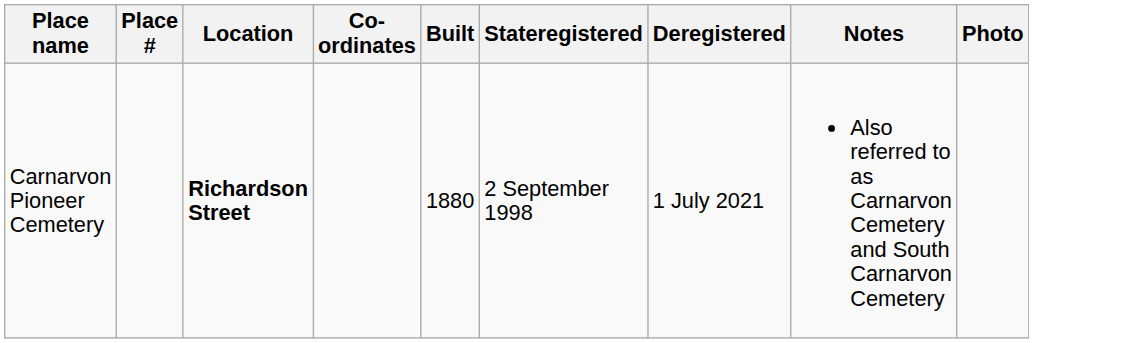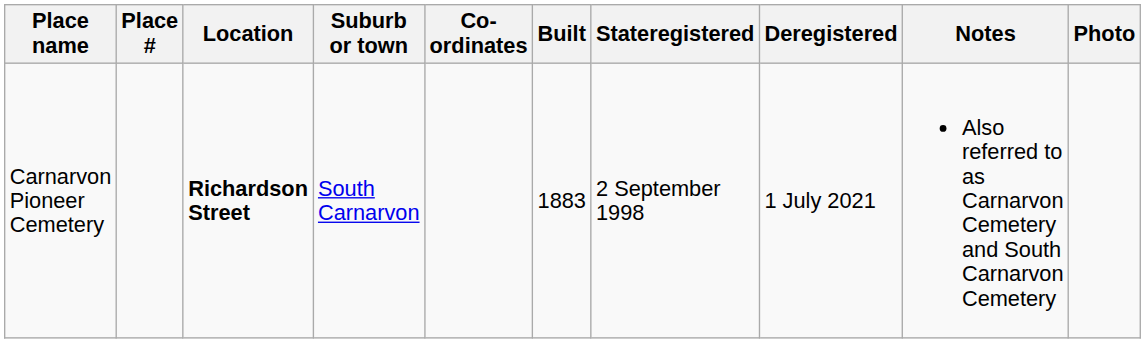+ column: Suburb or town | South Carnarvon
Carnarvon Pioneer Cemetery | Built: 1880 -> 1883
